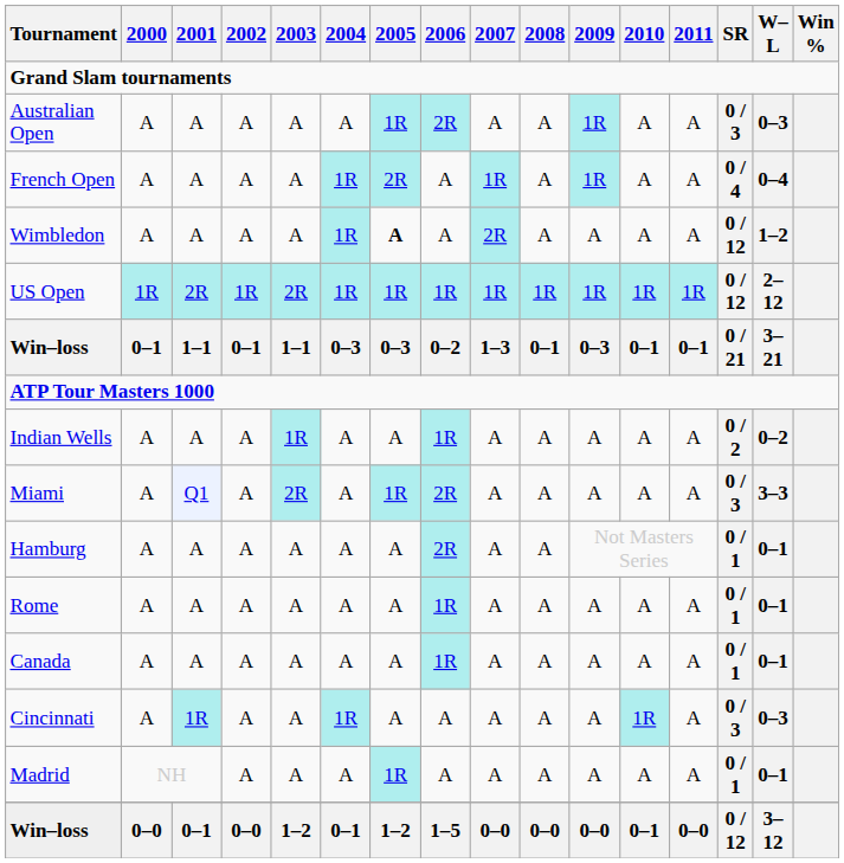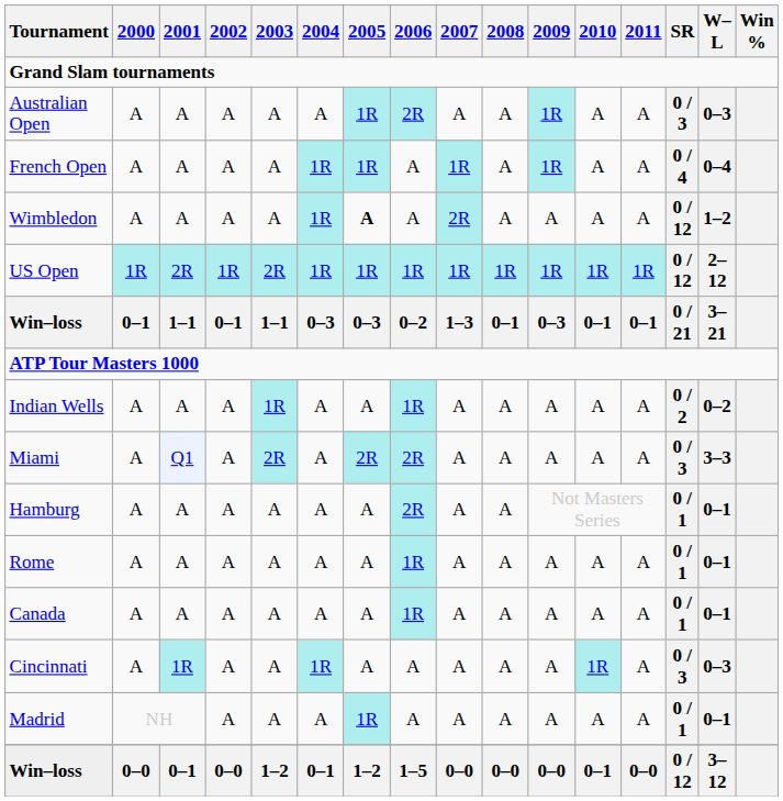French Open | 2005: 2R -> 1R
Miami | 2005: 1R -> 2R
